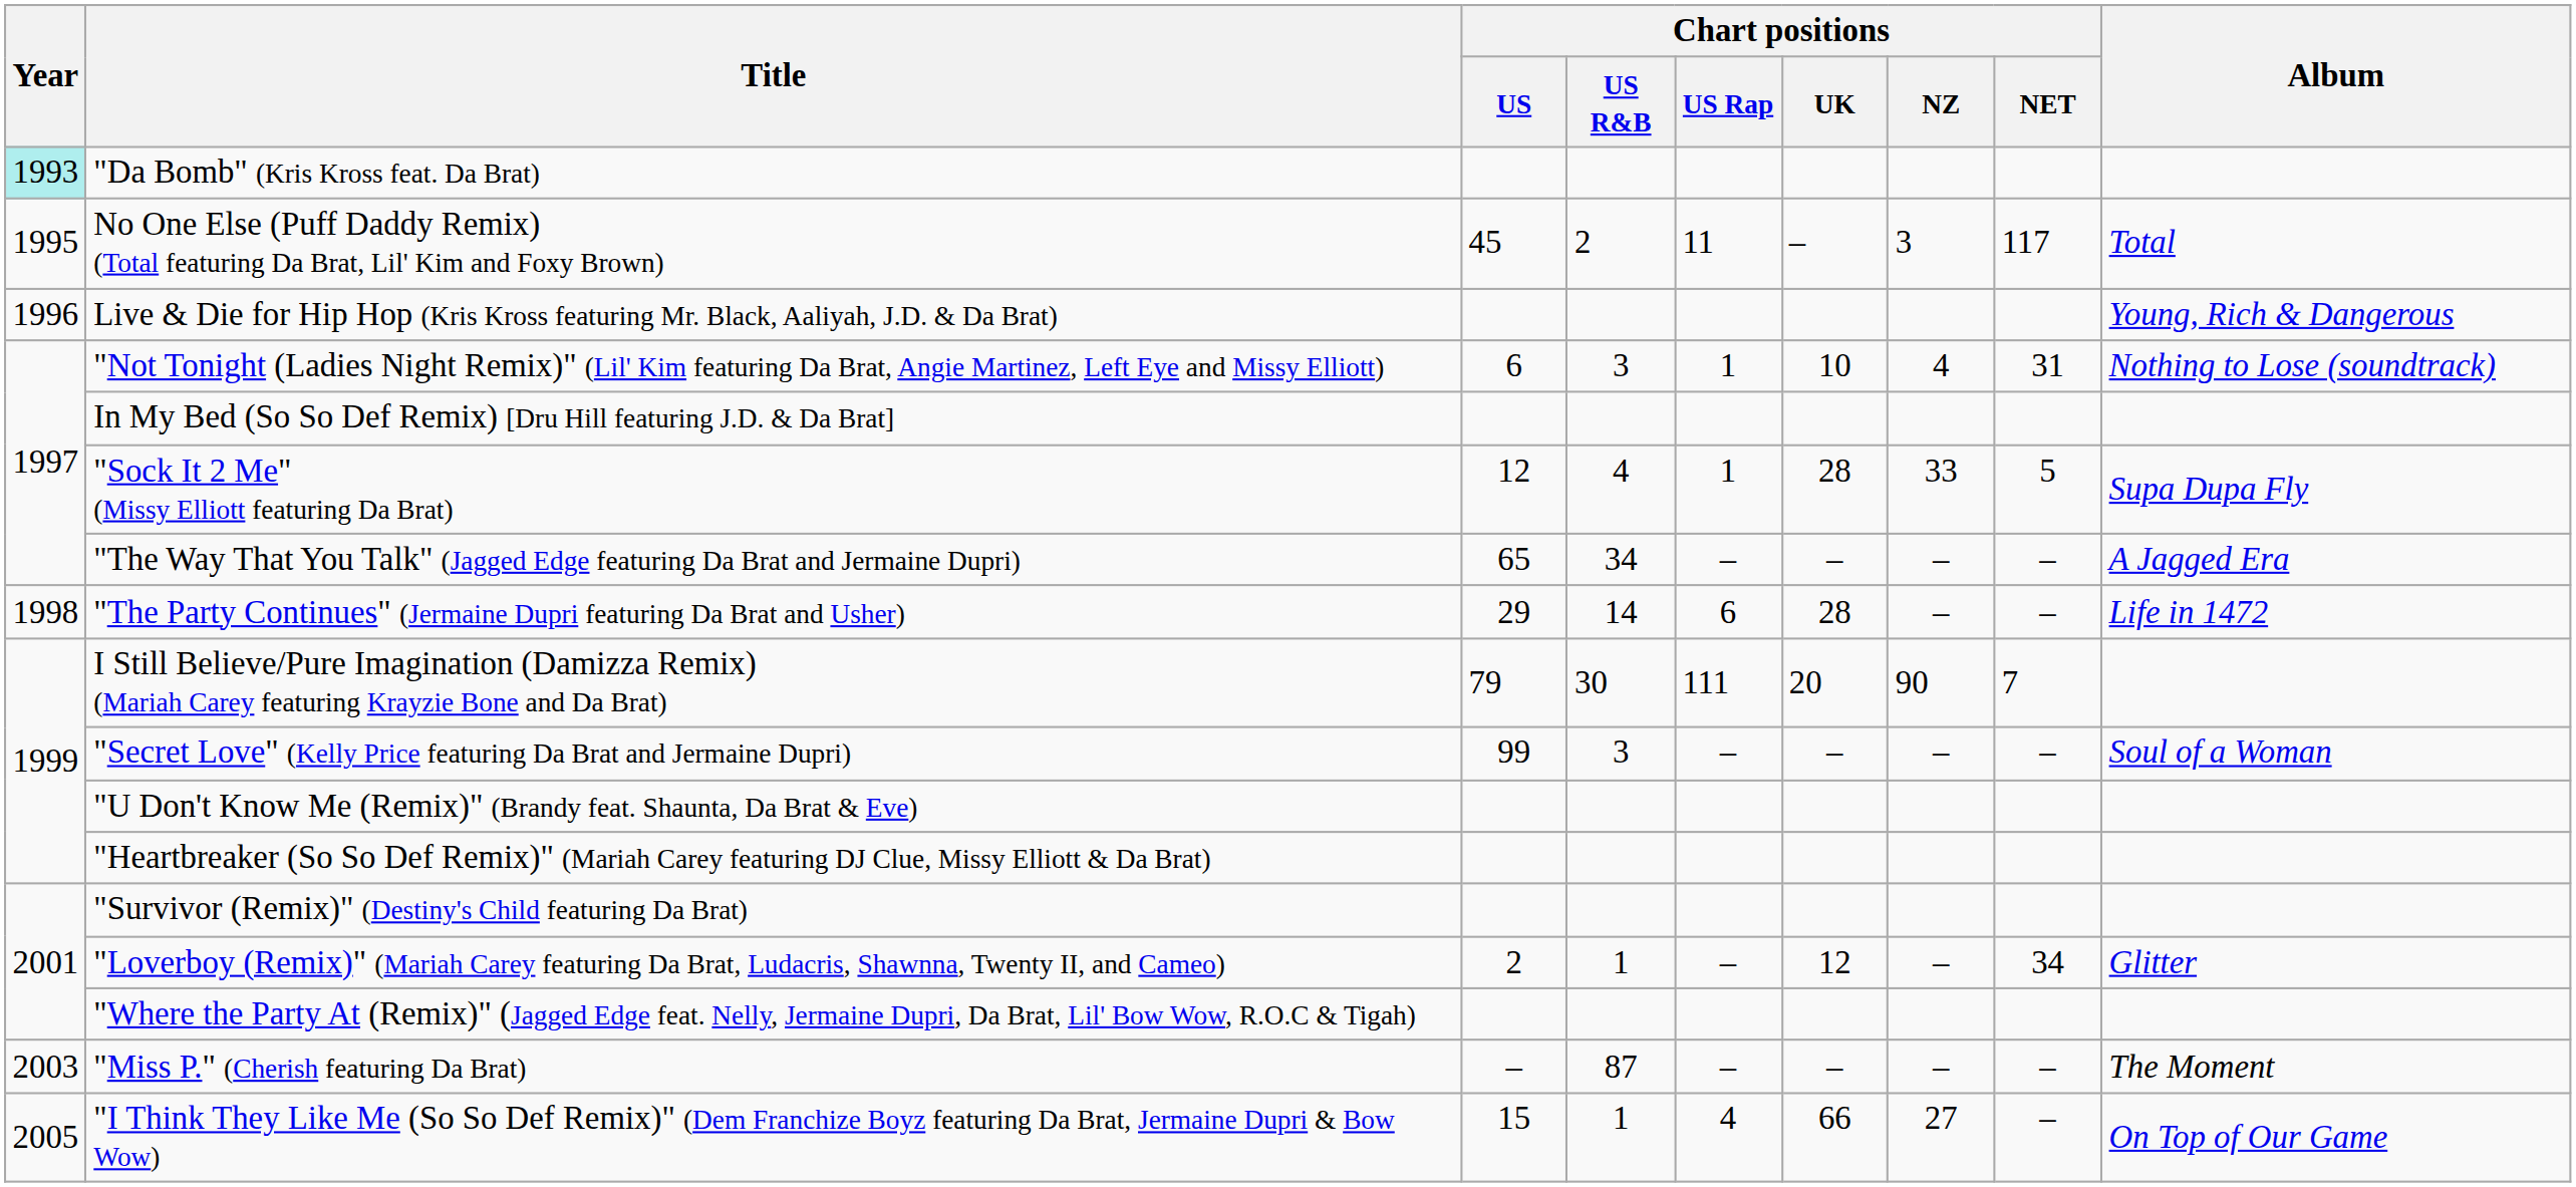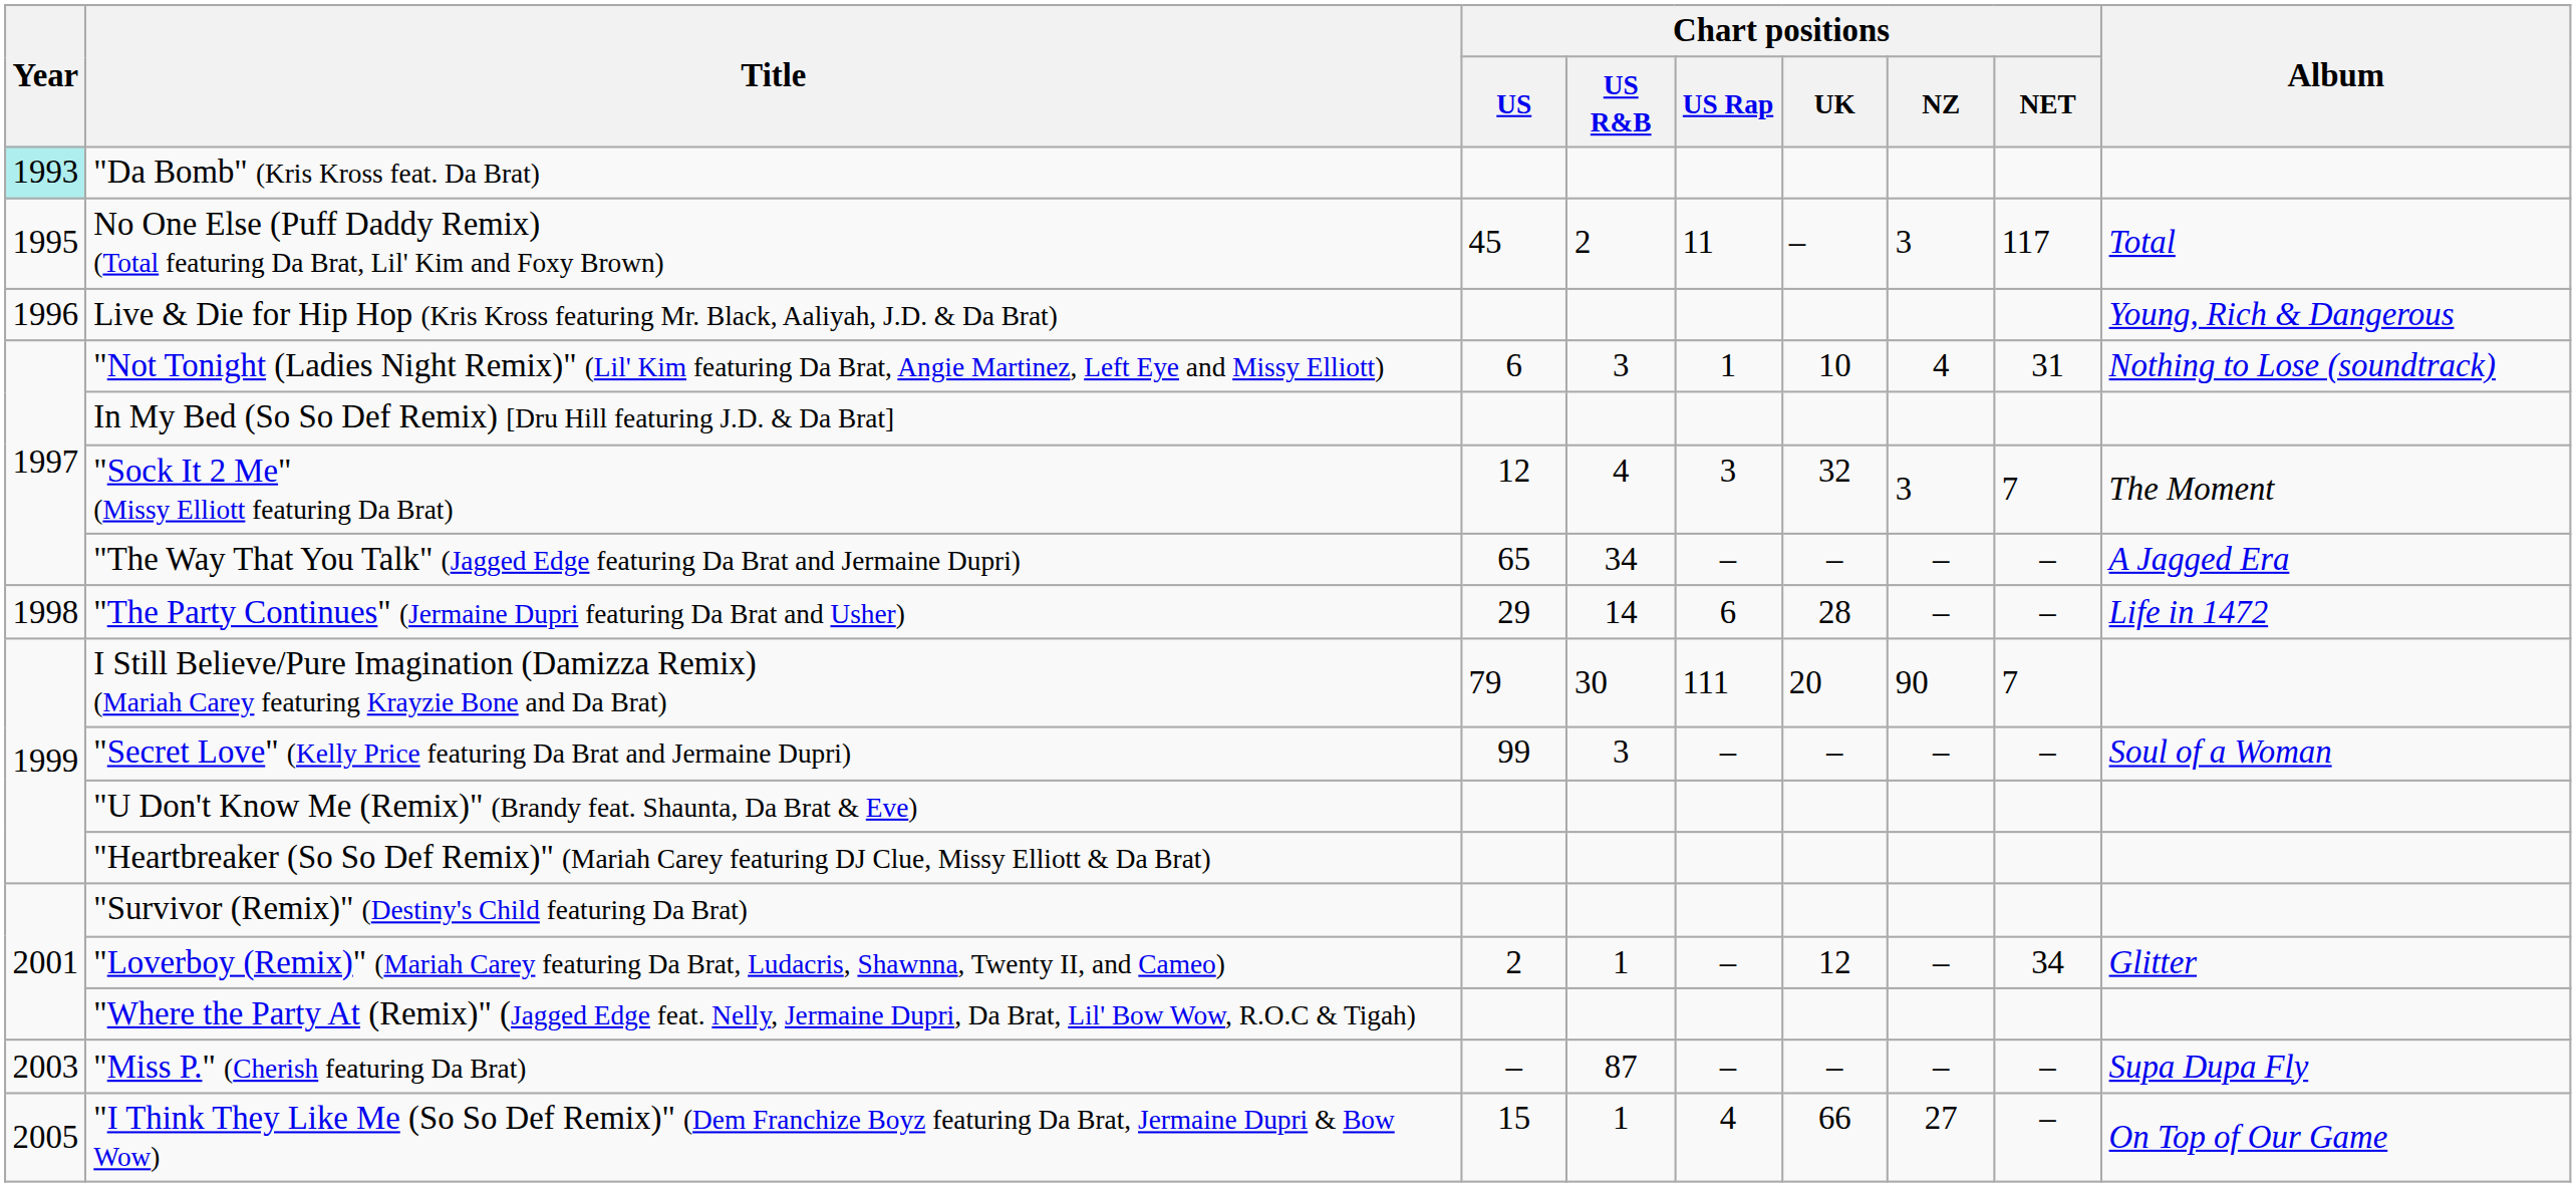"Sock It 2 Me" (Missy Elliott featuring Da Brat) | Chart positions / US Rap: 1 -> 3
"Sock It 2 Me" (Missy Elliott featuring Da Brat) | Chart positions / UK: 28 -> 32
"Sock It 2 Me" (Missy Elliott featuring Da Brat) | Chart positions / NZ: 33 -> 3
"Sock It 2 Me" (Missy Elliott featuring Da Brat) | Chart positions / NET: 5 -> 7
"Sock It 2 Me" (Missy Elliott featuring Da Brat) | Album: Supa Dupa Fly -> The Moment
"Miss P." (Cherish featuring Da Brat) | Album: The Moment -> Supa Dupa Fly
